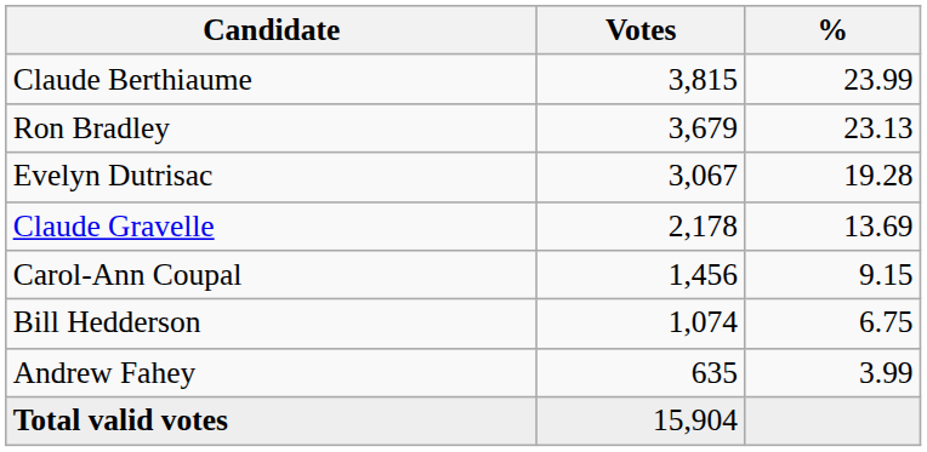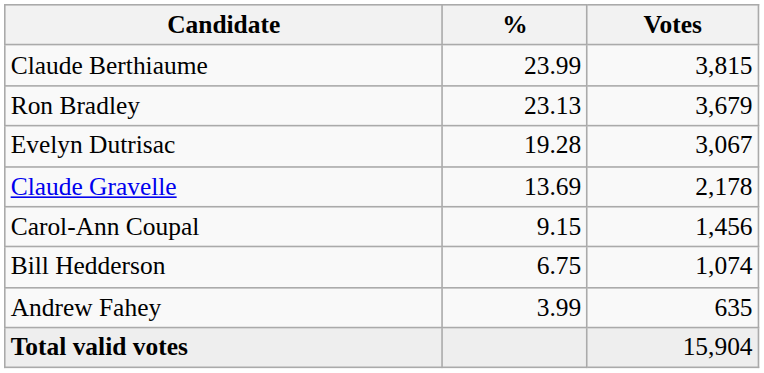columns swapped: Votes <-> %
